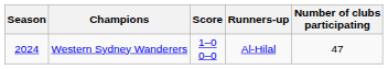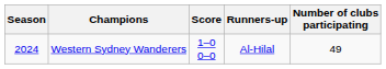Western Sydney Wanderers | Number of clubs participating: 47 -> 49
